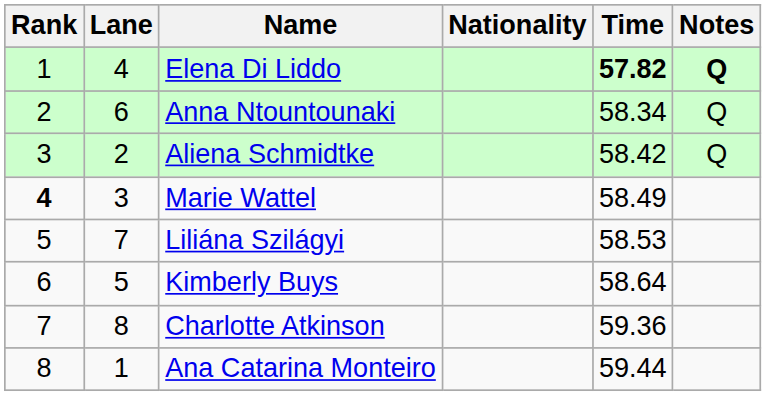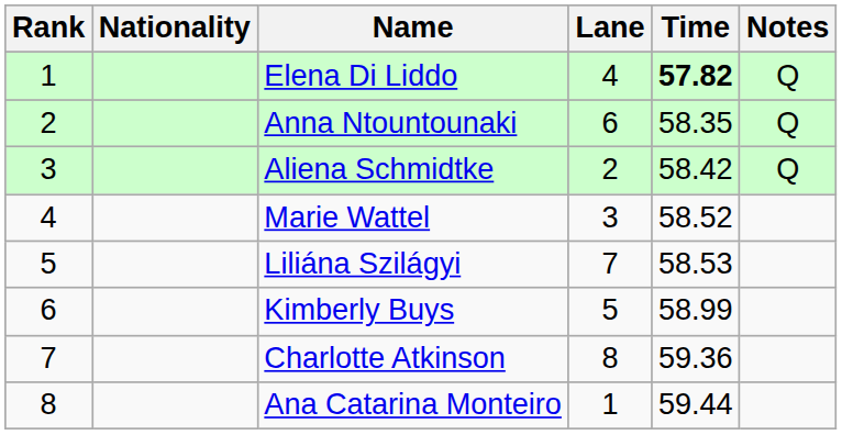columns swapped: Lane <-> Nationality
Elena Di Liddo | Notes: bold -> normal
Anna Ntountounaki | Time: 58.34 -> 58.35
Marie Wattel | Rank: bold -> normal
Marie Wattel | Time: 58.49 -> 58.52
Kimberly Buys | Time: 58.64 -> 58.99
